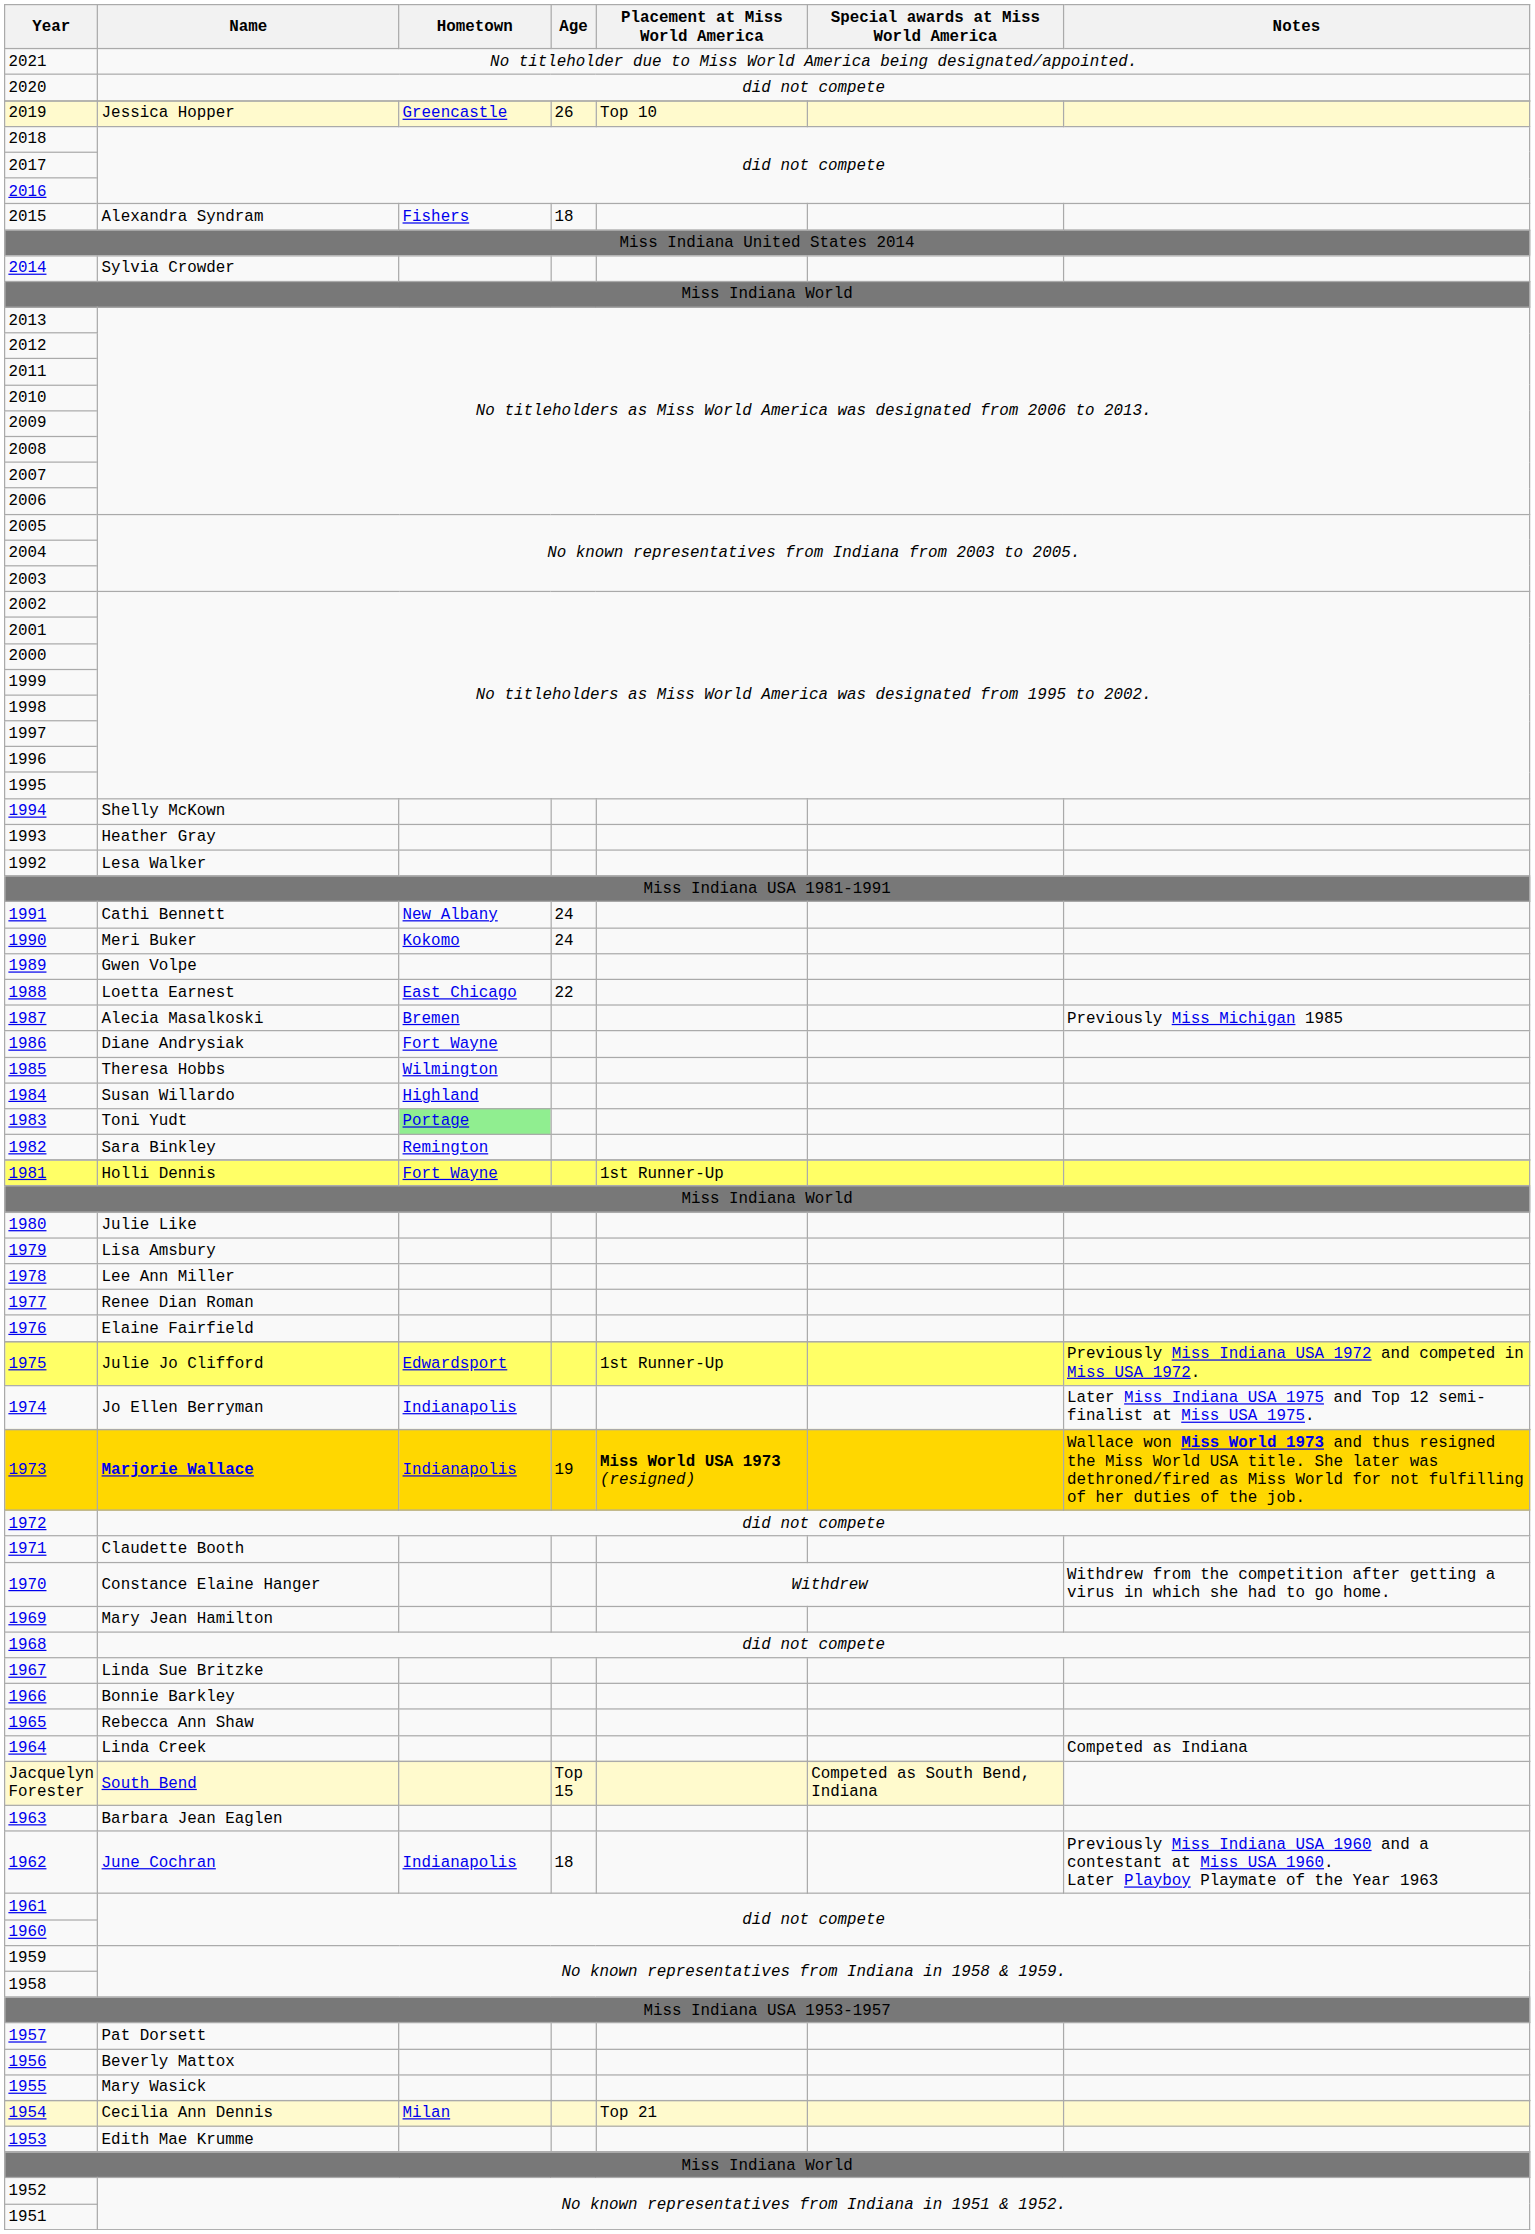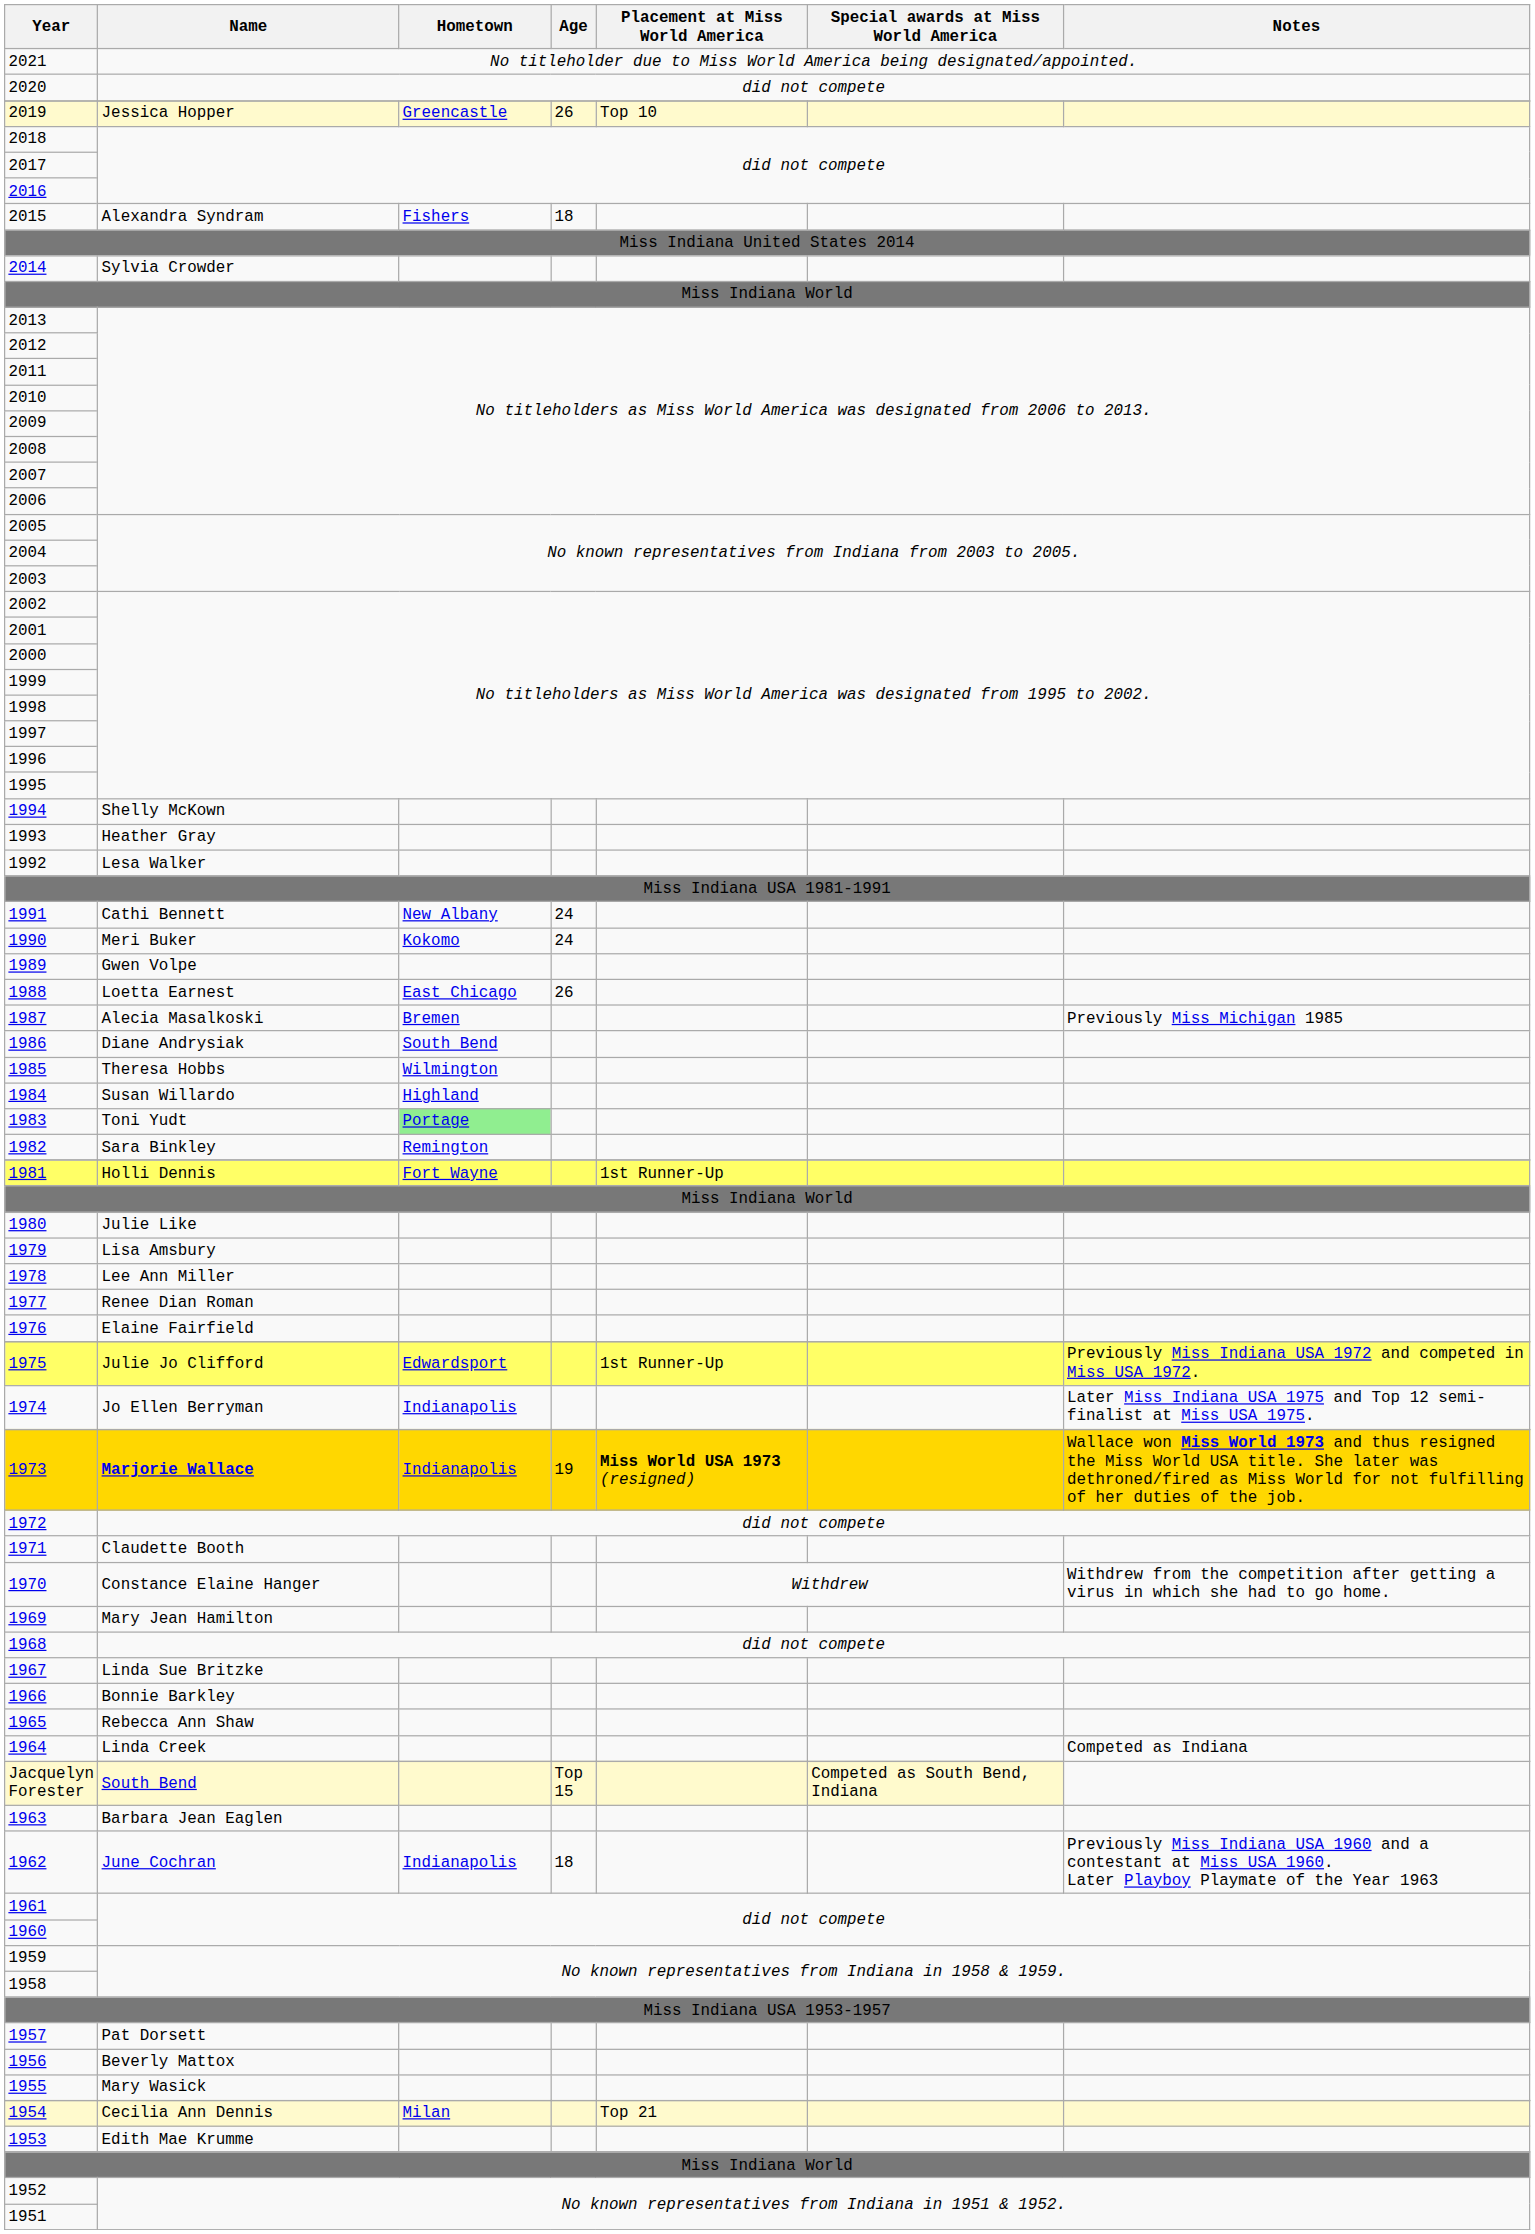1988 | Age: 22 -> 26
1986 | Hometown: Fort Wayne -> South Bend
